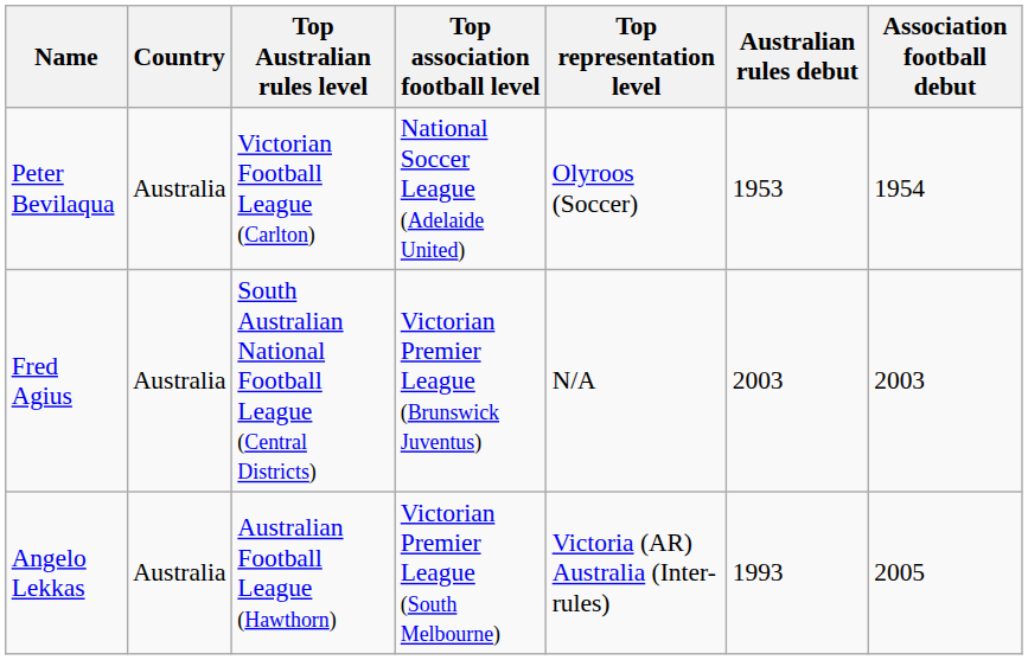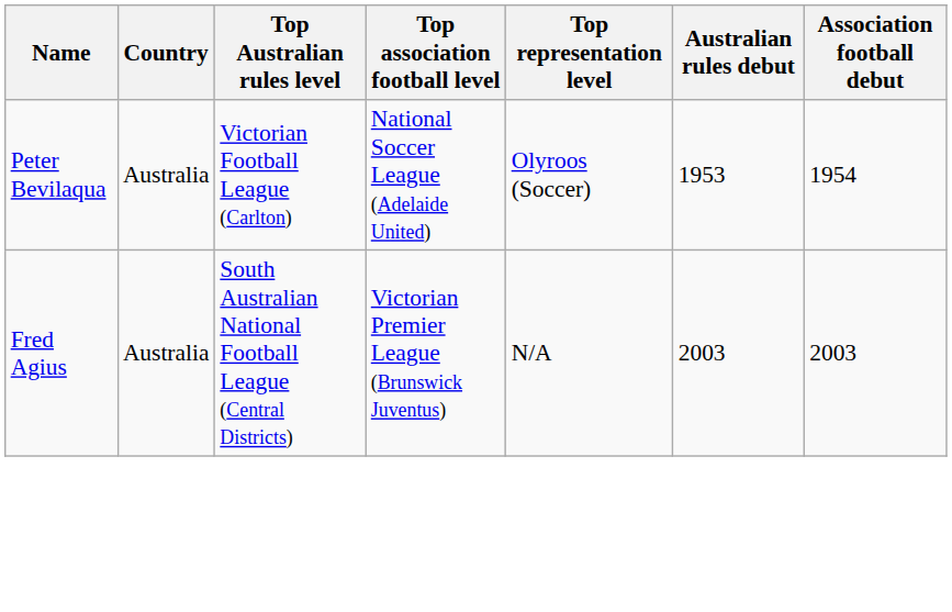- row: Angelo Lekkas | Australia | Australian Football League (Hawthorn) | Victorian Premier League (South Melbourne) | Victoria (AR) Australia (Inter-rules) | 1993 | 2005
